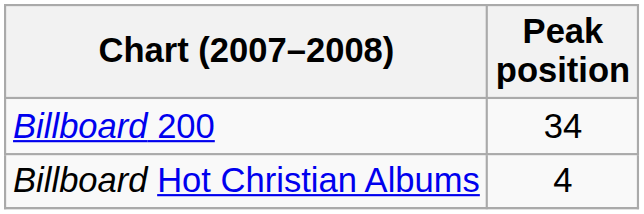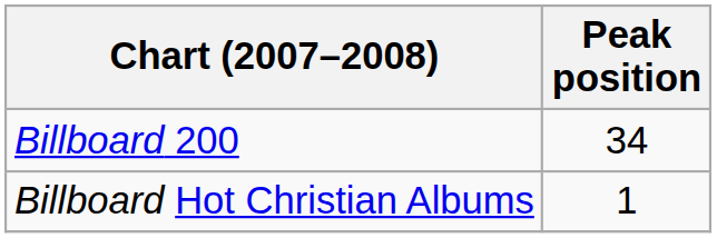Billboard Hot Christian Albums | Peak position: 4 -> 1
